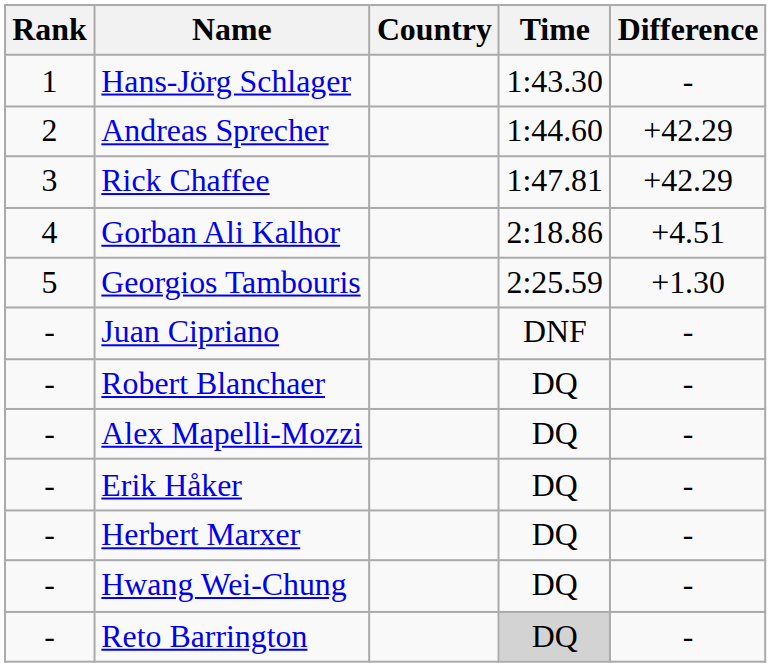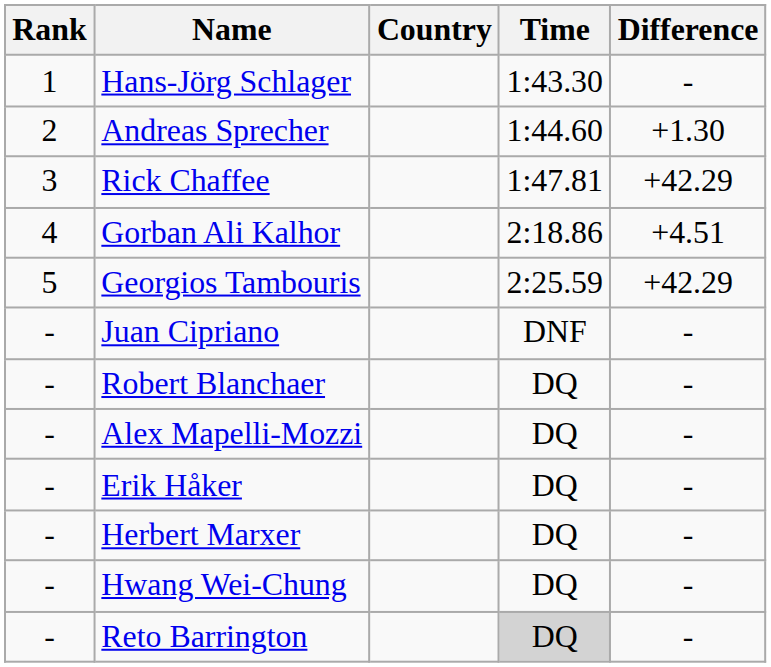Andreas Sprecher | Difference: +42.29 -> +1.30
Georgios Tambouris | Difference: +1.30 -> +42.29
